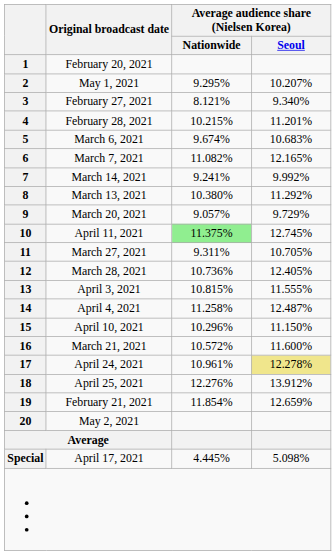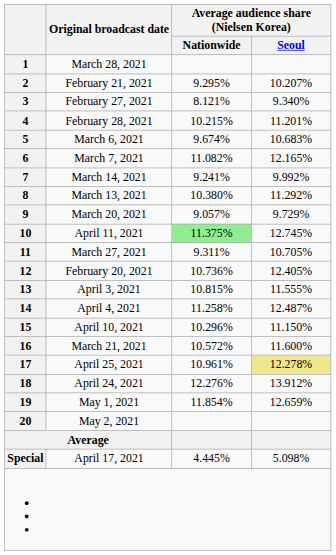1 | Original broadcast date: February 20, 2021 -> March 28, 2021
2 | Original broadcast date: May 1, 2021 -> February 21, 2021
12 | Original broadcast date: March 28, 2021 -> February 20, 2021
17 | Original broadcast date: April 24, 2021 -> April 25, 2021
18 | Original broadcast date: April 25, 2021 -> April 24, 2021
19 | Original broadcast date: February 21, 2021 -> May 1, 2021
